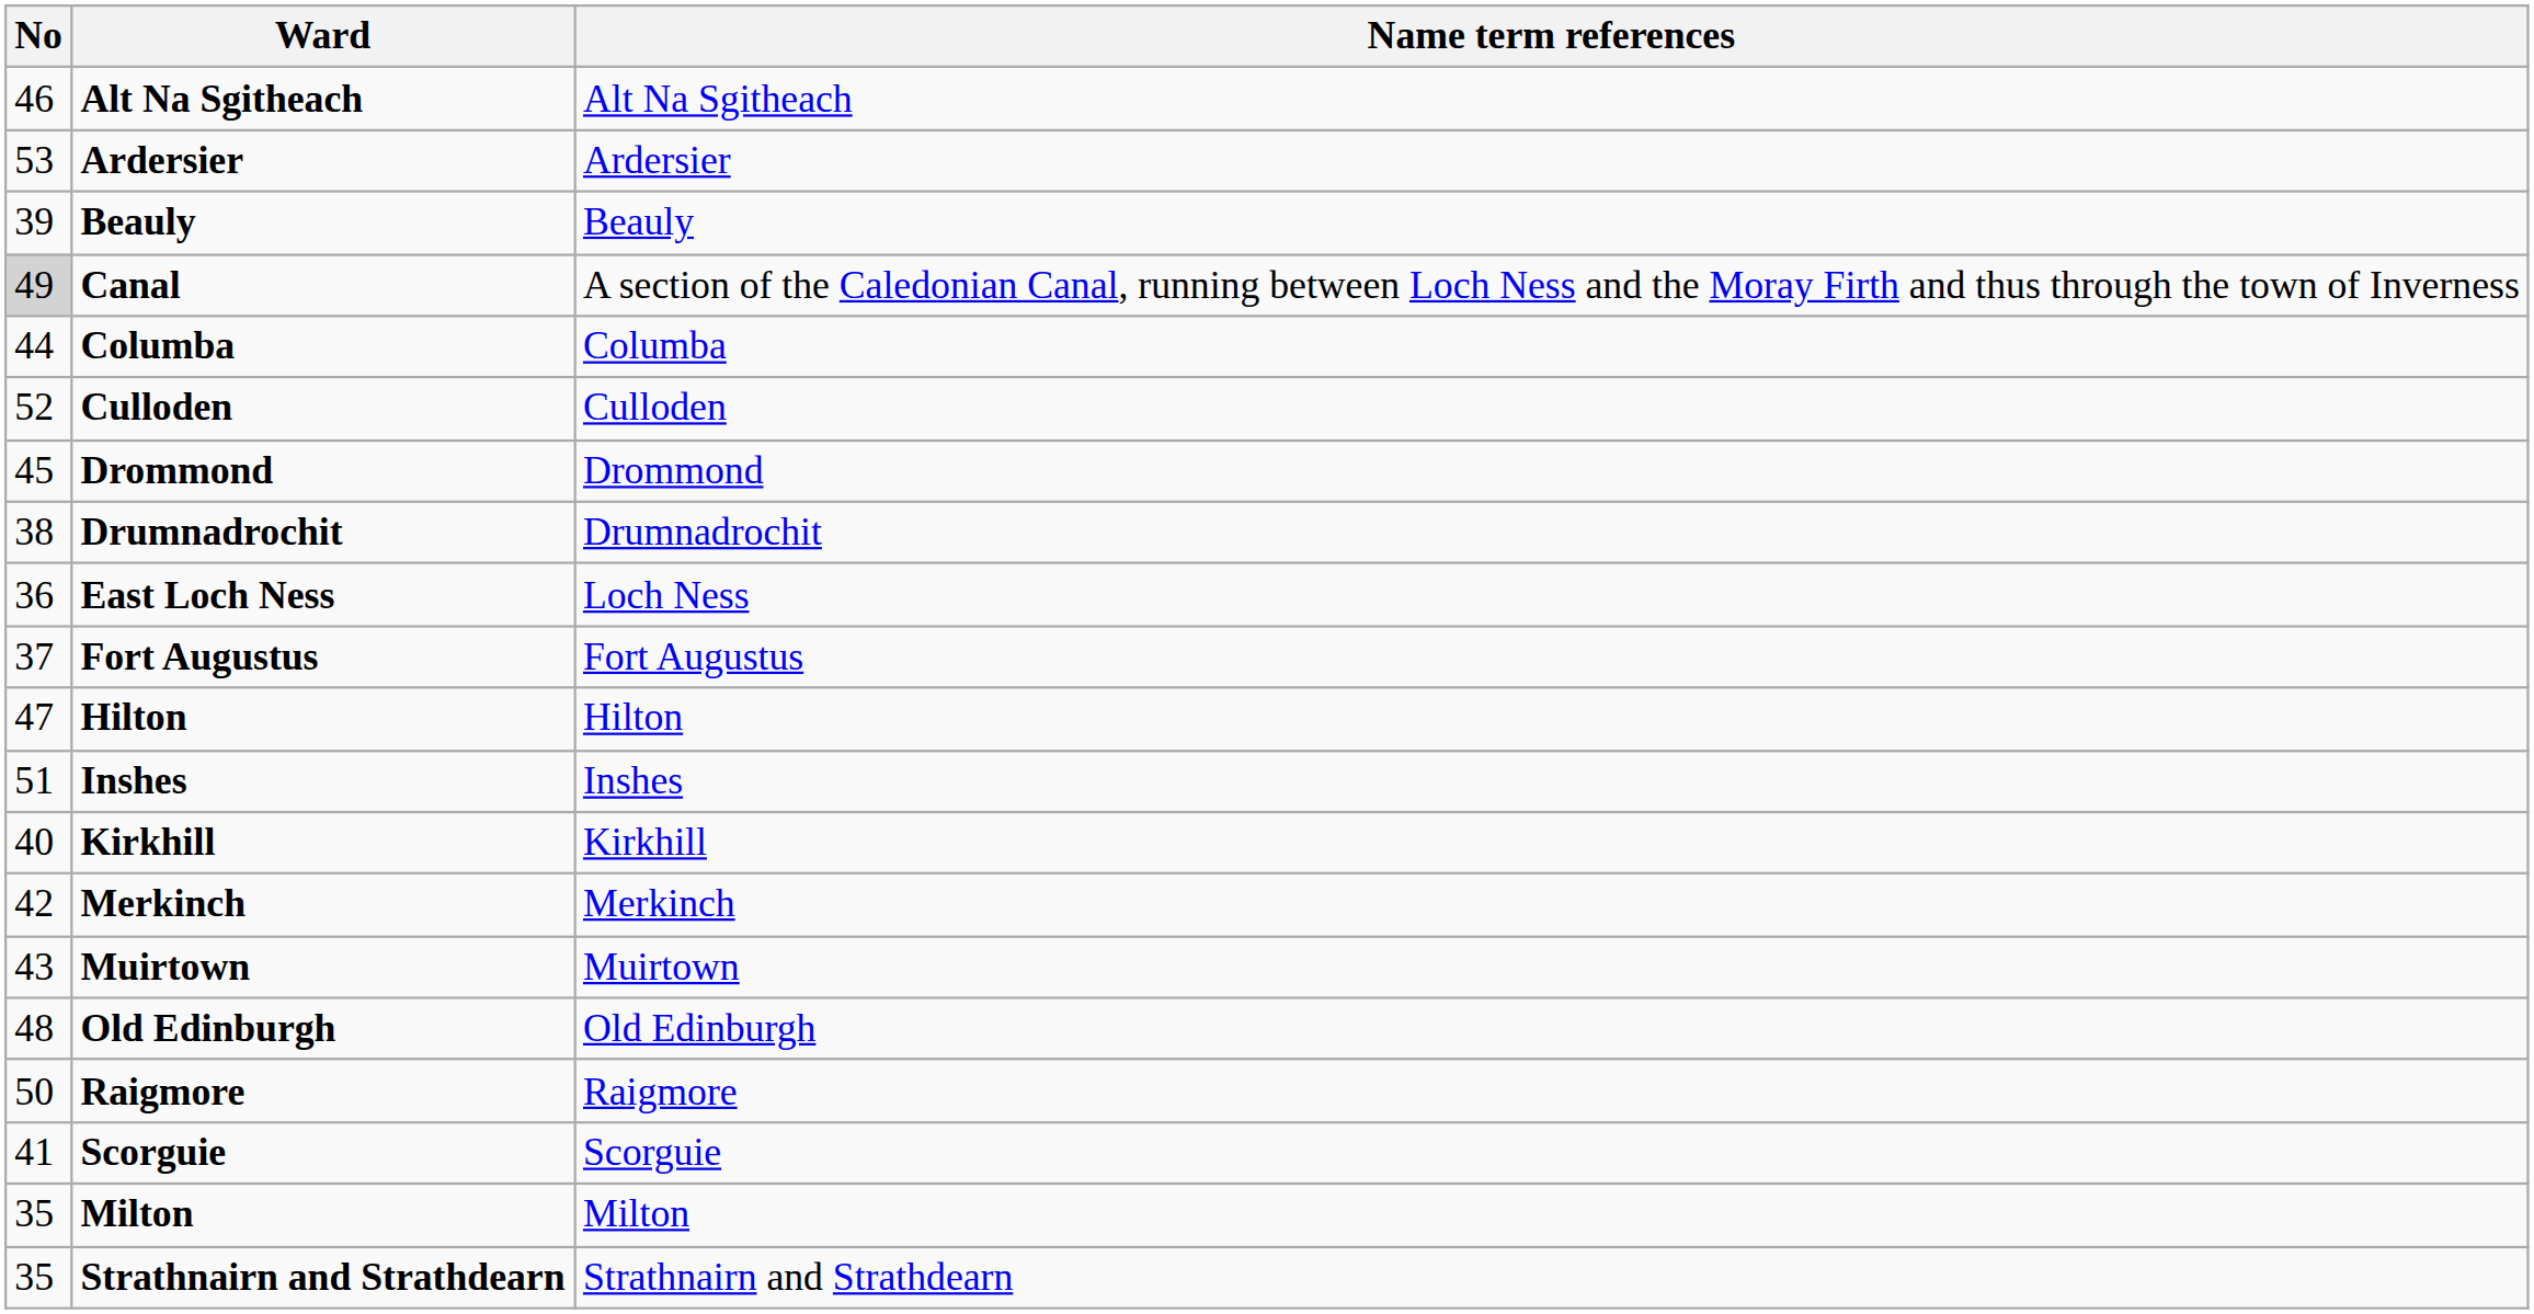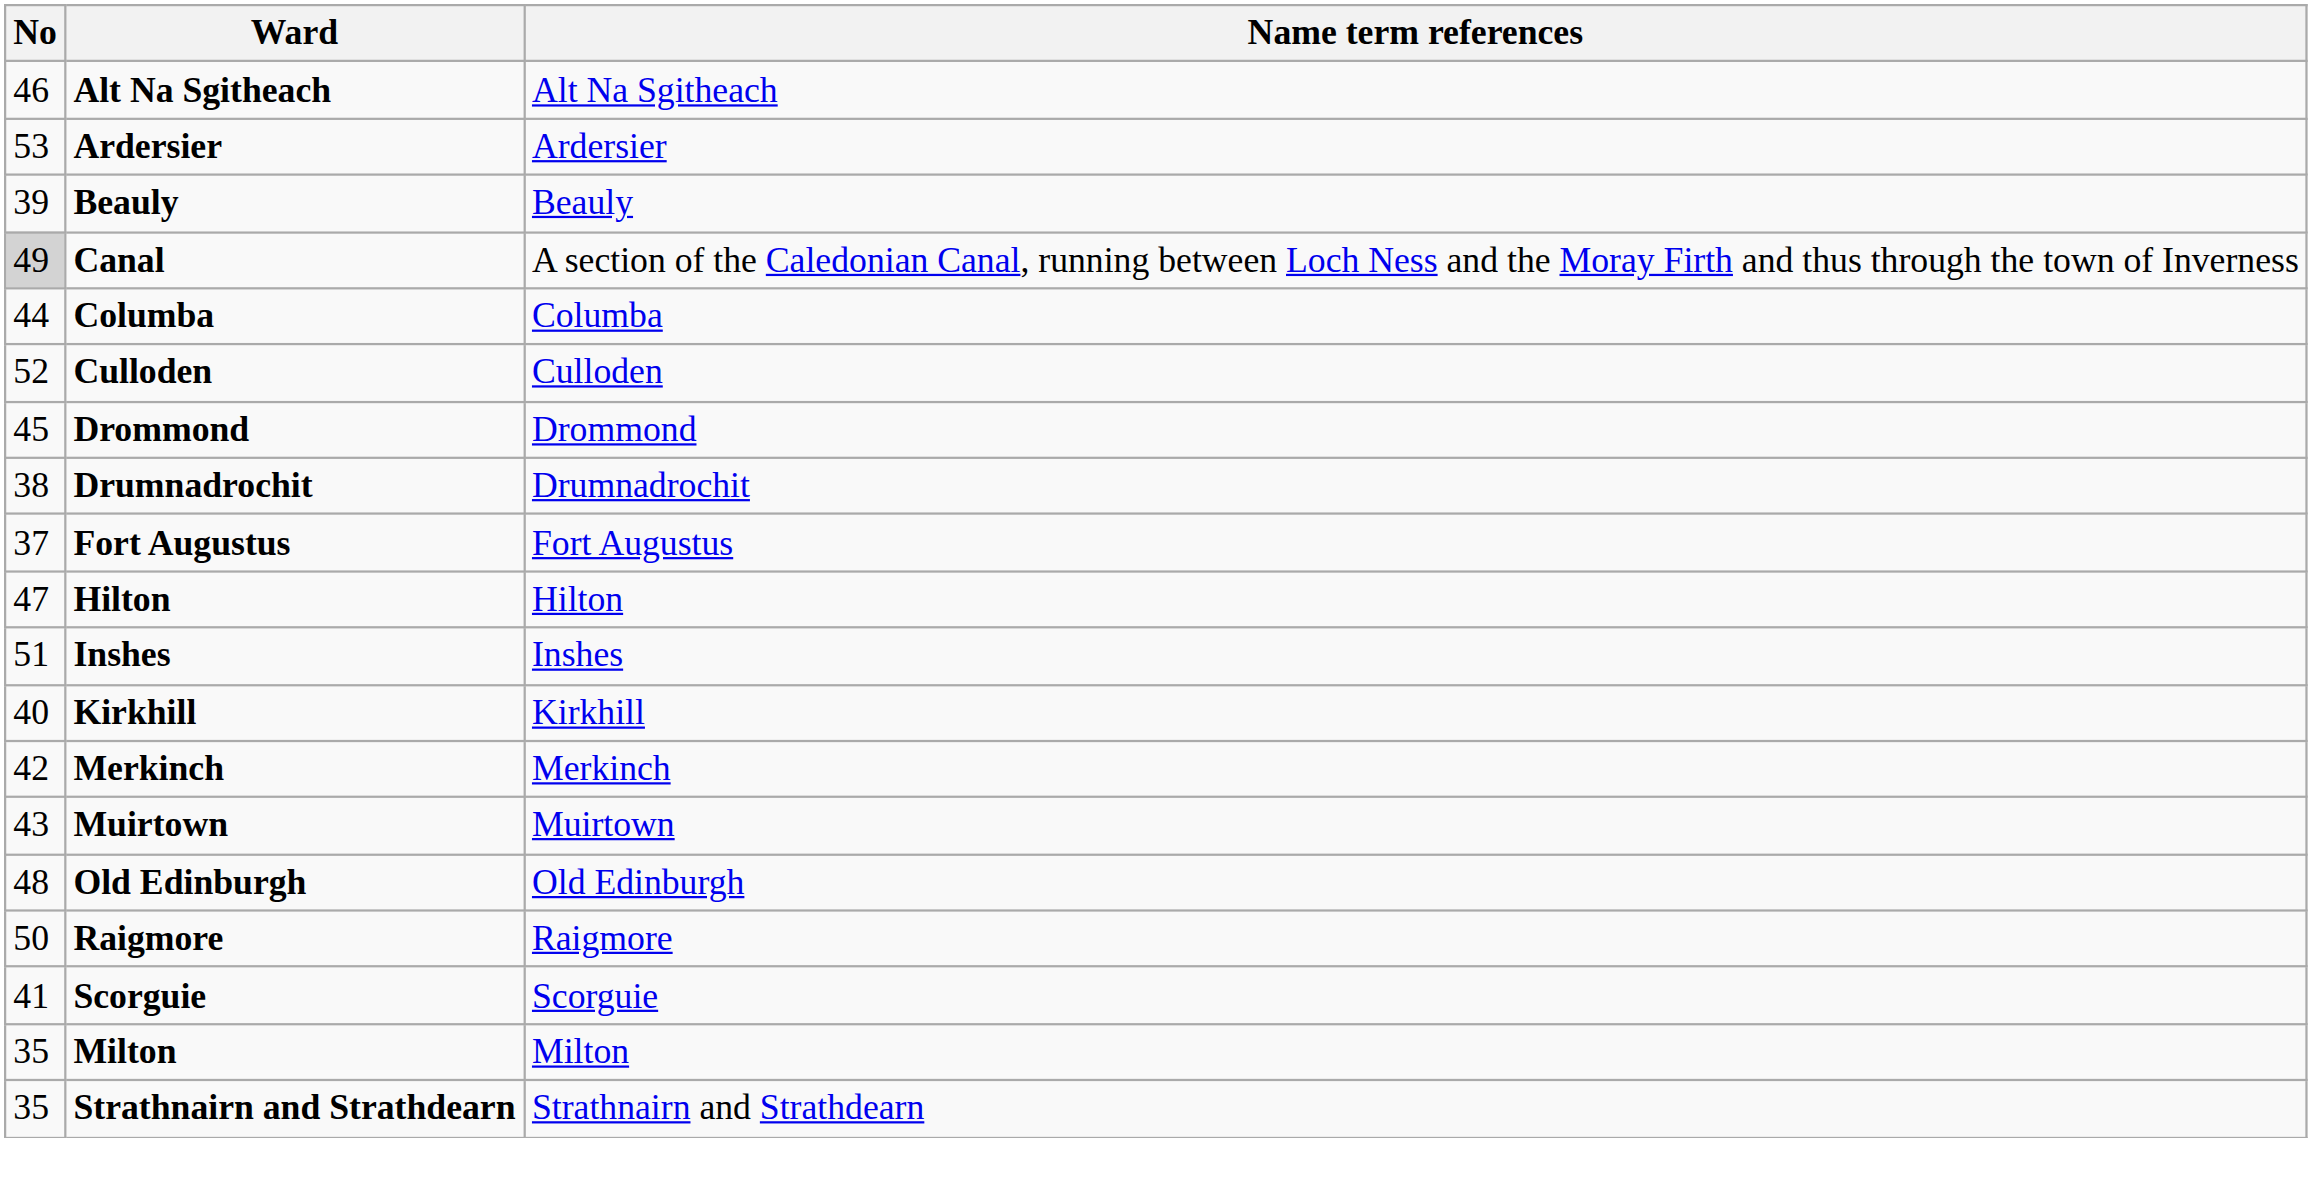- row: 36 | East Loch Ness | Loch Ness
